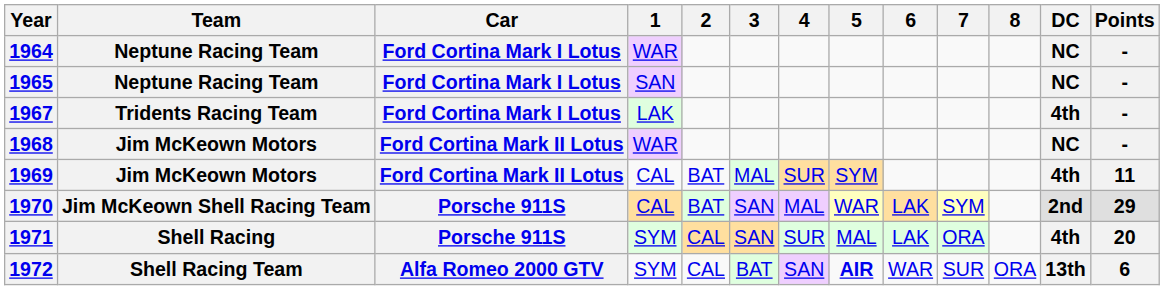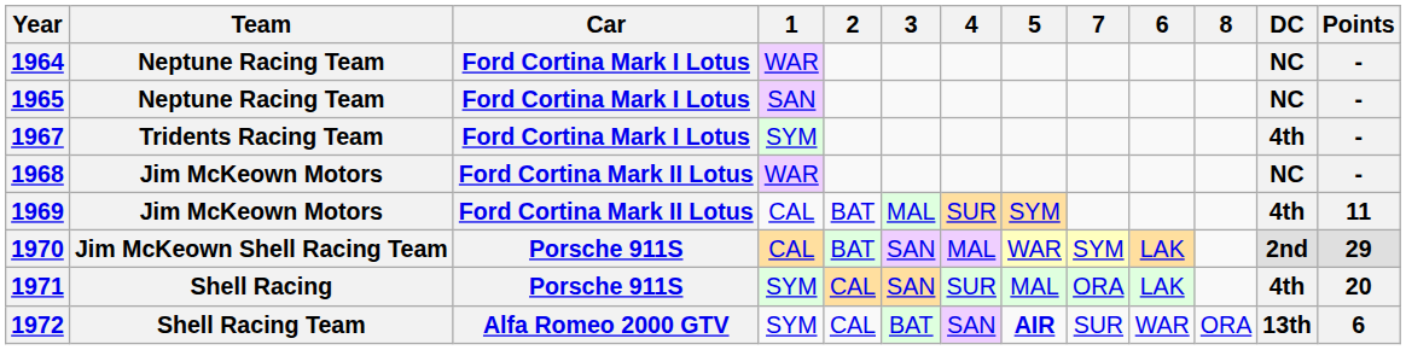columns swapped: 6 <-> 7
1967 | 1: LAK -> SYM
